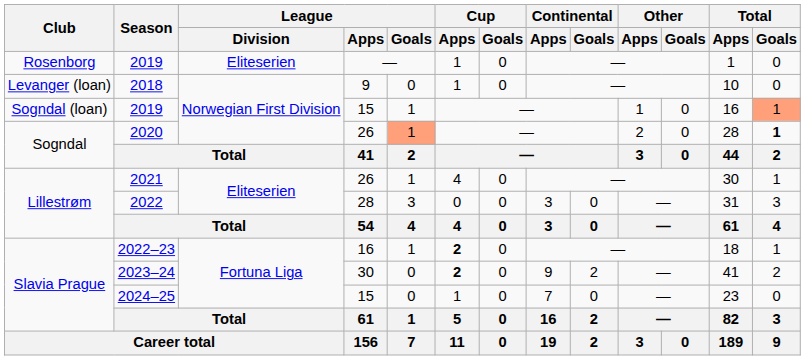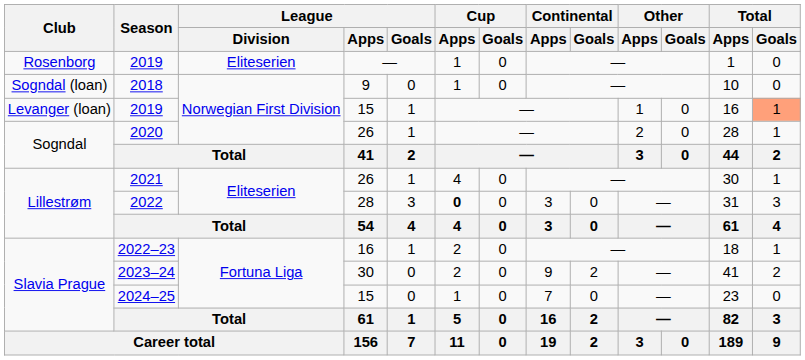2018 | Club: Levanger (loan) -> Sogndal (loan)
2019 / 15 | Club: Sogndal (loan) -> Levanger (loan)
2020 | League / Goals: lightsalmon background -> no background
2020 | Total / Goals: bold -> normal
2022 | Cup / Apps: normal -> bold
2022–23 | Cup / Apps: bold -> normal
2023–24 | Cup / Apps: bold -> normal
